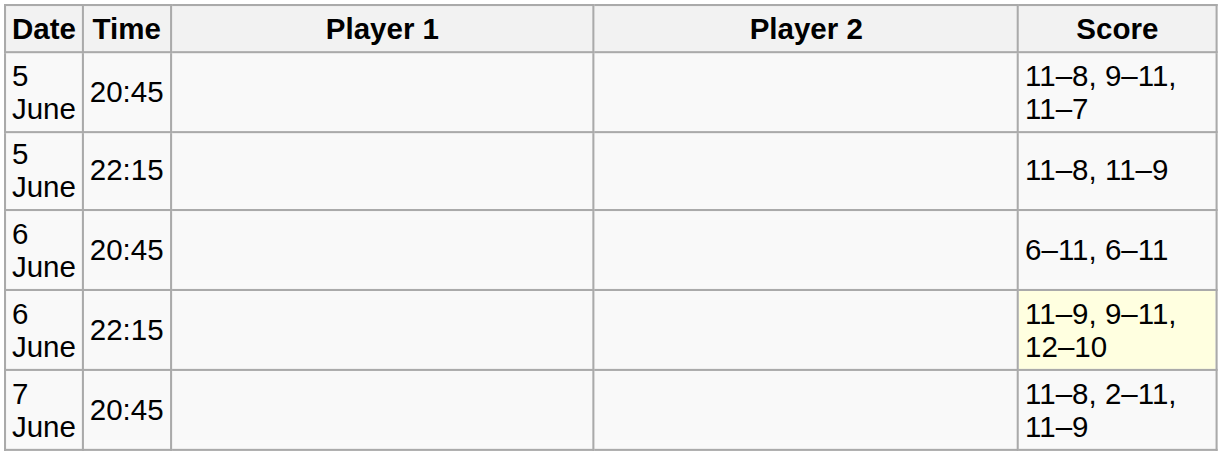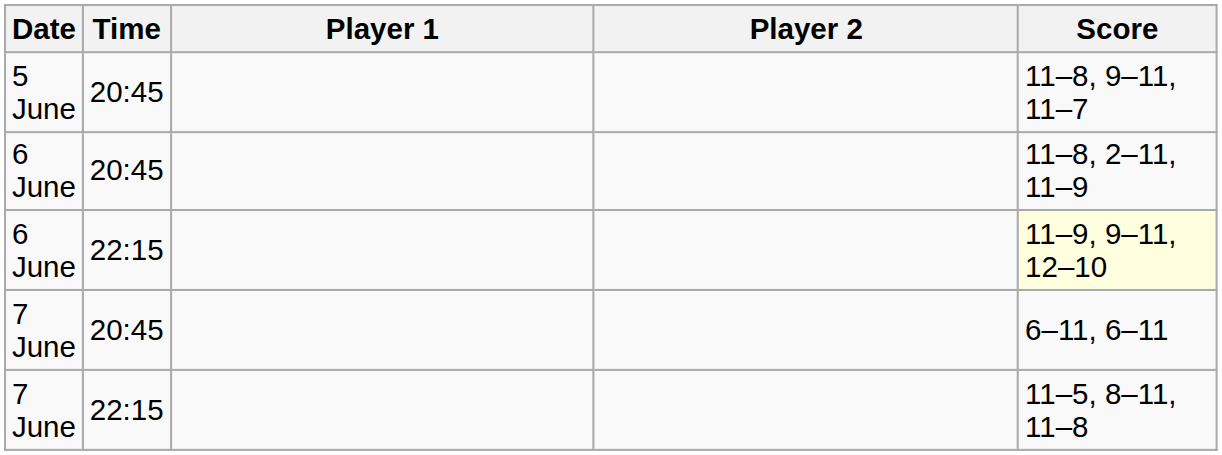- row: 5 June | 22:15 | 11–8, 11–9
6 June / 20:45 | Score: 6–11, 6–11 -> 11–8, 2–11, 11–9
7 June / 20:45 | Score: 11–8, 2–11, 11–9 -> 6–11, 6–11
+ row: 7 June | 22:15 | 11–5, 8–11, 11–8
